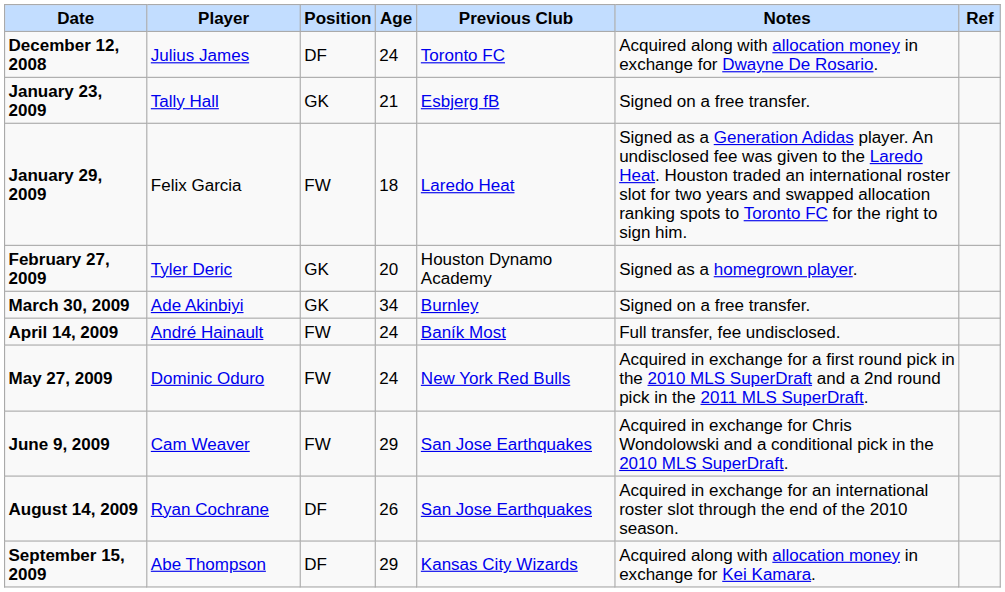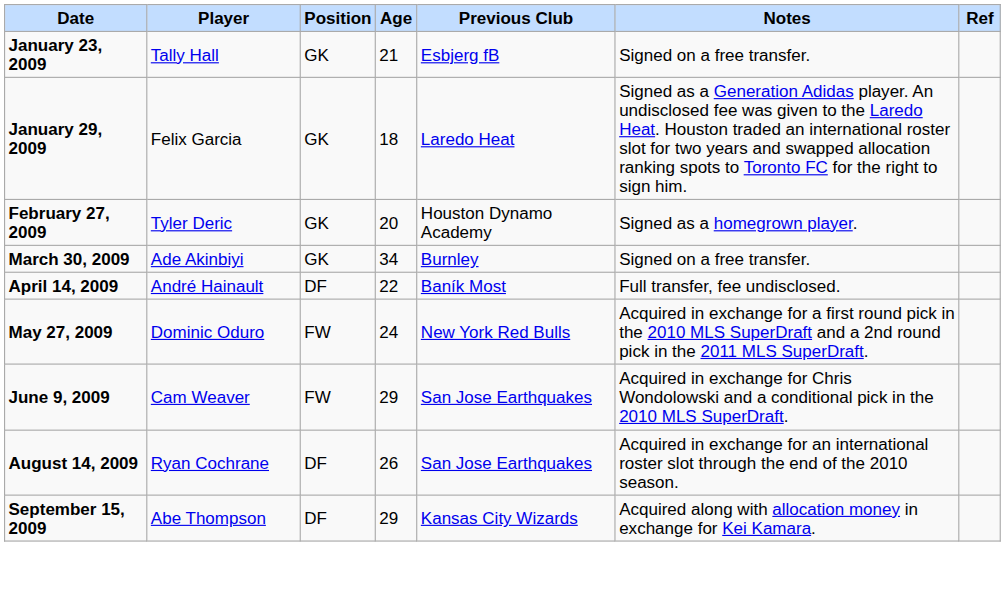- row: December 12, 2008 | Julius James | DF | 24 | Toronto FC | Acquired along with allocation money in exchange for Dwayne De Rosario.
January 29, 2009 | Position: FW -> GK
April 14, 2009 | Position: FW -> DF
April 14, 2009 | Age: 24 -> 22
